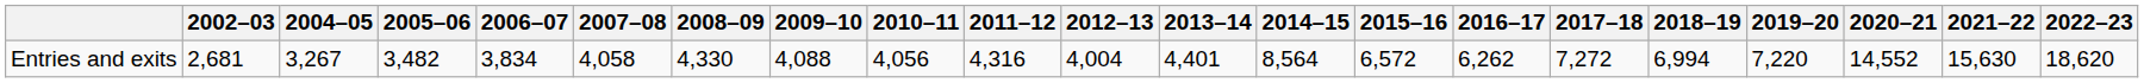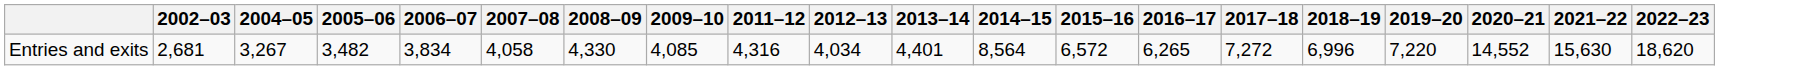- column: 2010–11 | 4,056
Entries and exits | 2009–10: 4,088 -> 4,085
Entries and exits | 2012–13: 4,004 -> 4,034
Entries and exits | 2016–17: 6,262 -> 6,265
Entries and exits | 2018–19: 6,994 -> 6,996
